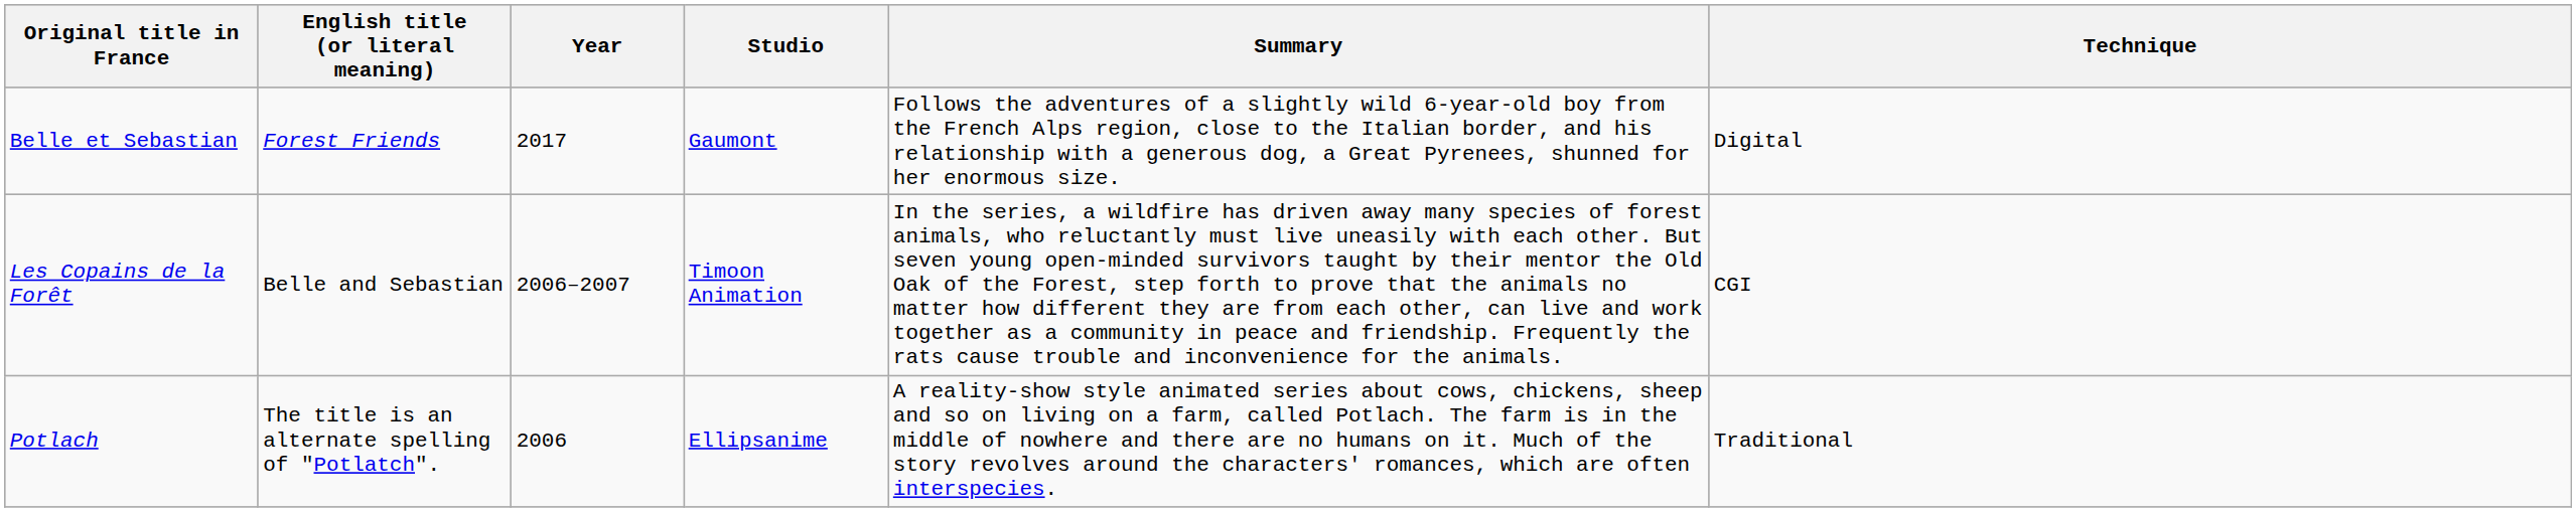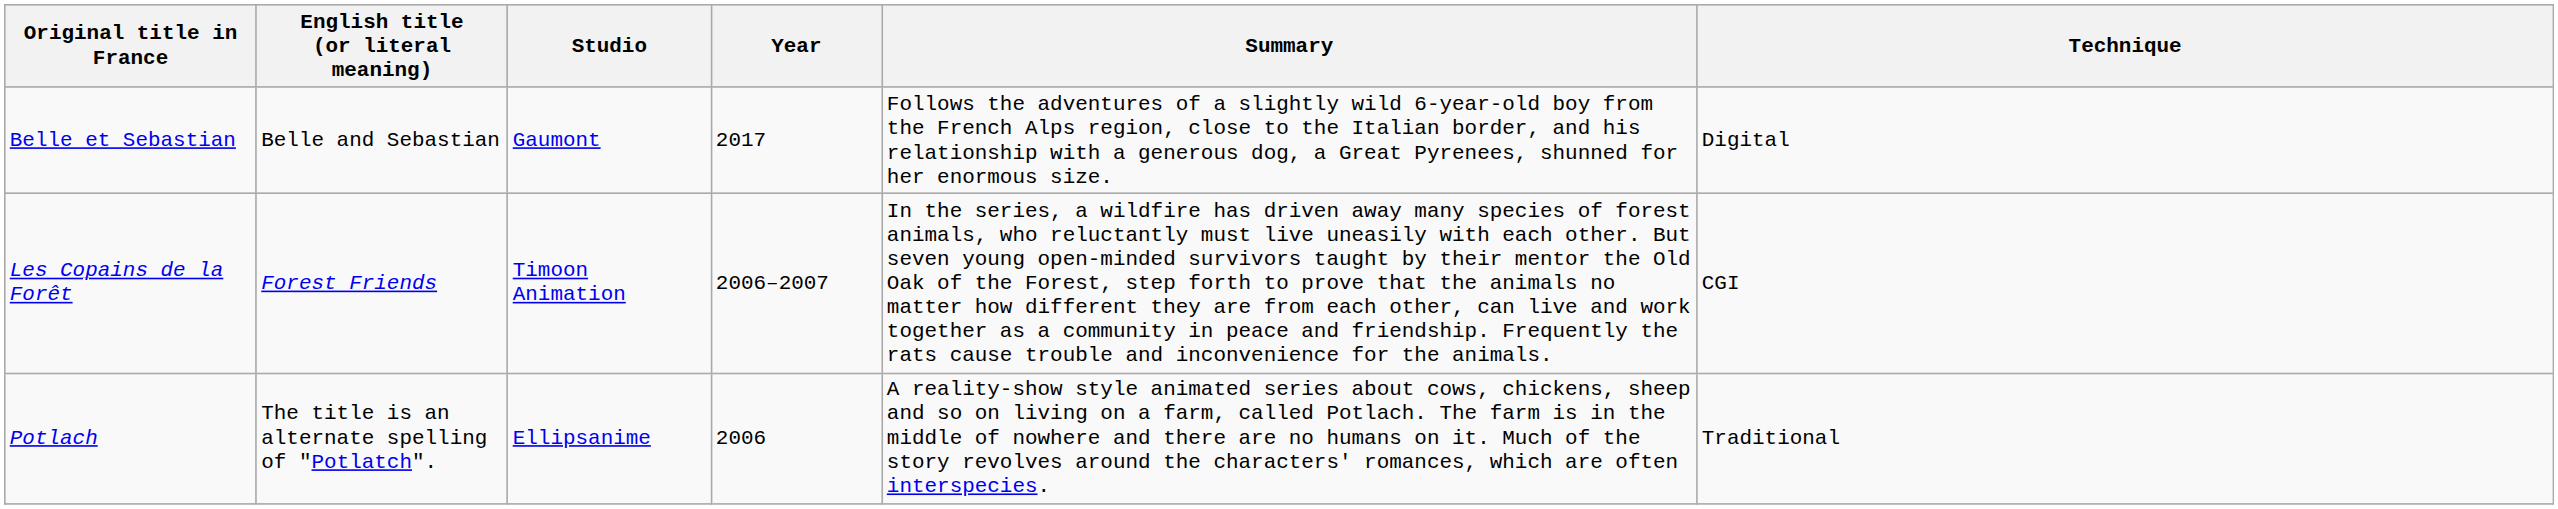columns swapped: Year <-> Studio
Belle et Sebastian | English title (or literal meaning): Forest Friends -> Belle and Sebastian
Les Copains de la Forêt | English title (or literal meaning): Belle and Sebastian -> Forest Friends
